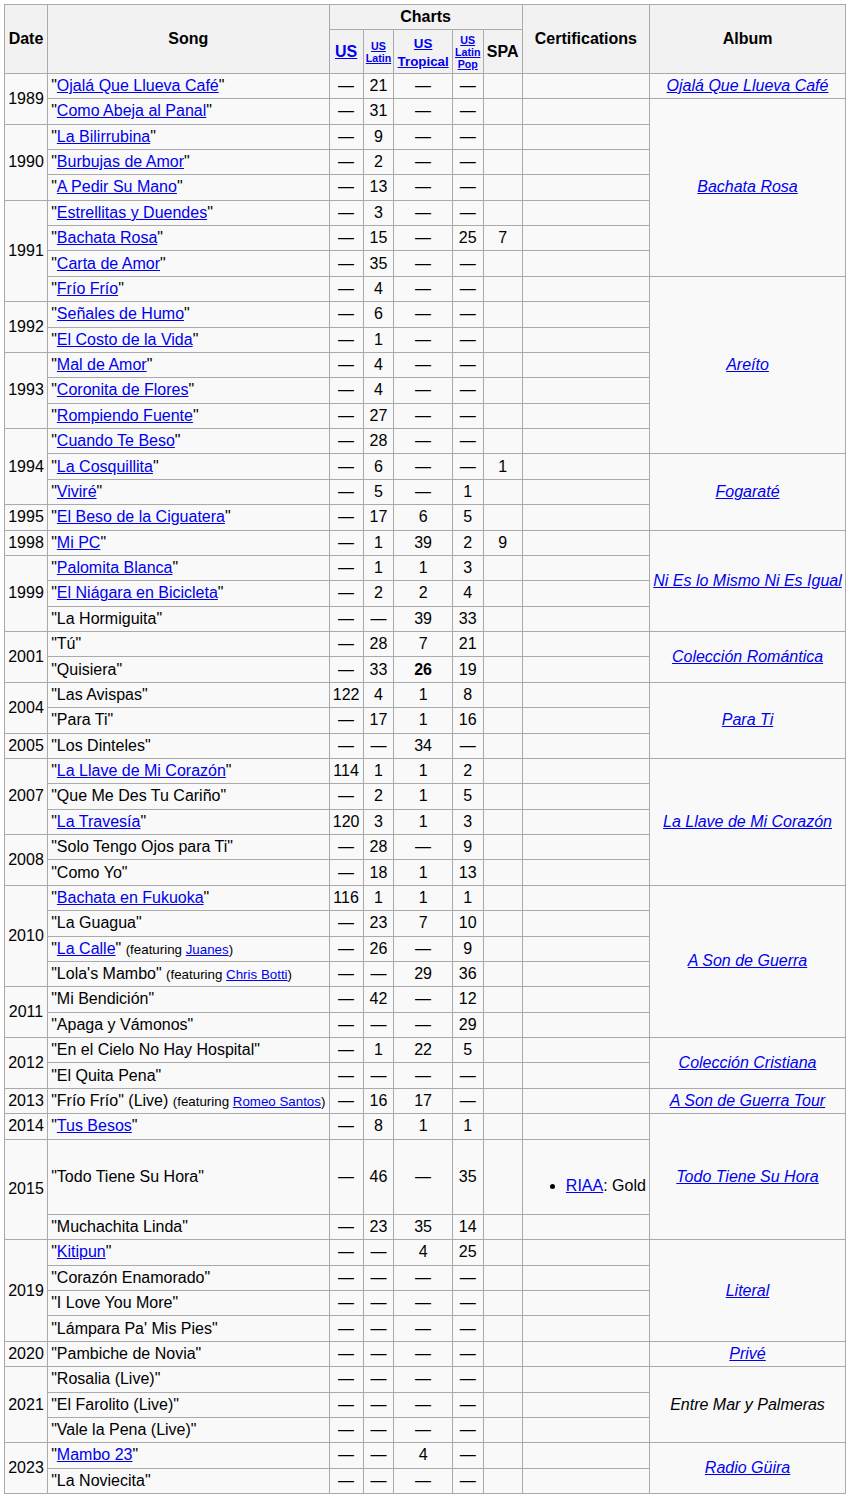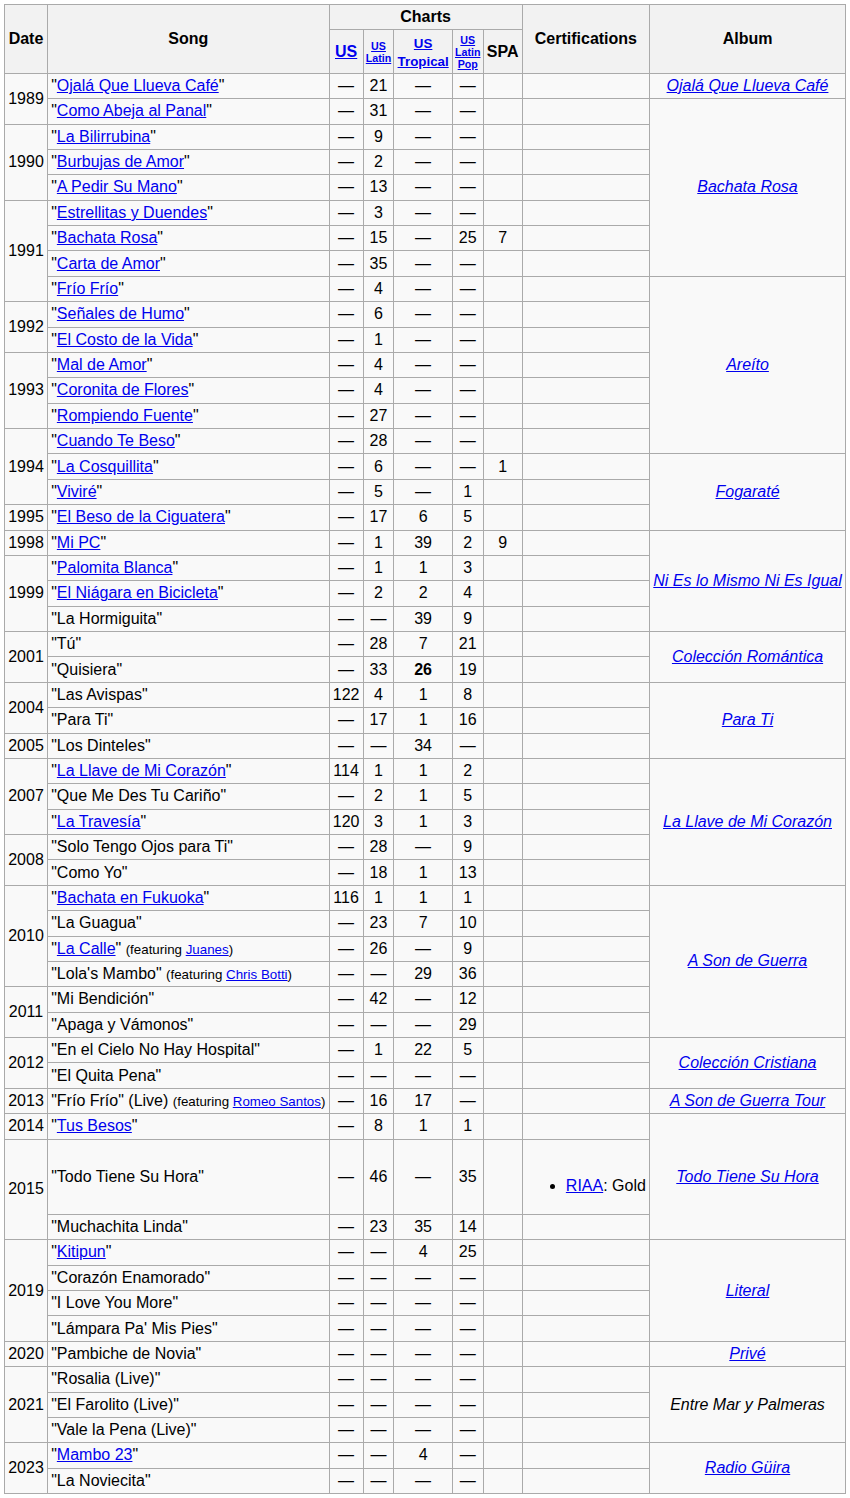"La Hormiguita" | Charts / US Latin Pop: 33 -> 9
